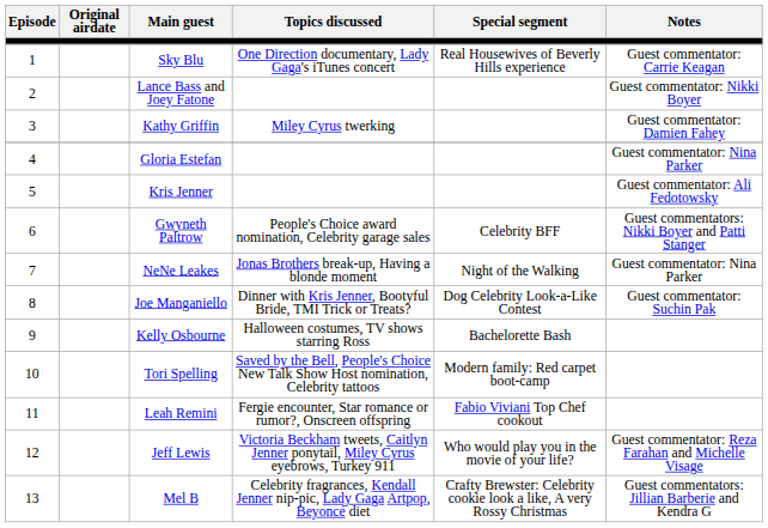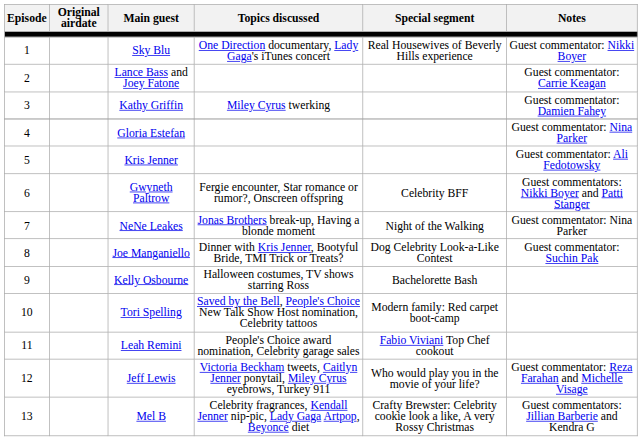Sky Blu | Notes: Guest commentator: Carrie Keagan -> Guest commentator: Nikki Boyer
Lance Bass and Joey Fatone | Notes: Guest commentator: Nikki Boyer -> Guest commentator: Carrie Keagan
Gwyneth Paltrow | Topics discussed: People's Choice award nomination, Celebrity garage sales -> Fergie encounter, Star romance or rumor?, Onscreen offspring
Leah Remini | Topics discussed: Fergie encounter, Star romance or rumor?, Onscreen offspring -> People's Choice award nomination, Celebrity garage sales
